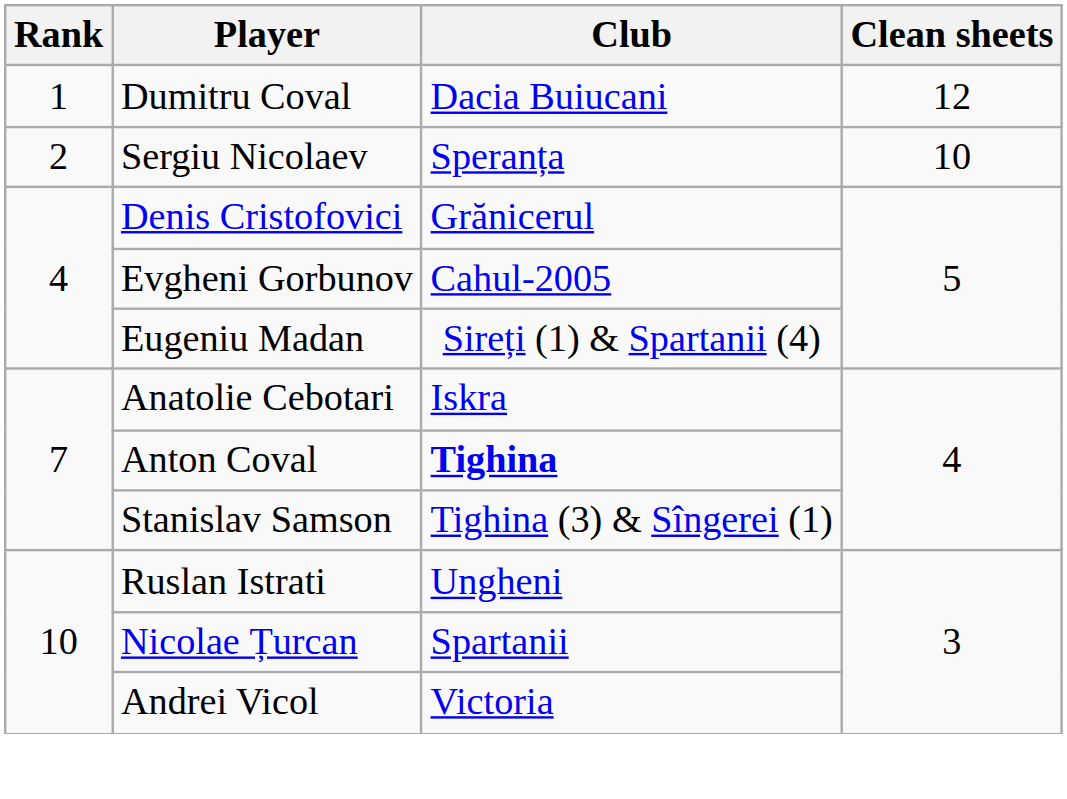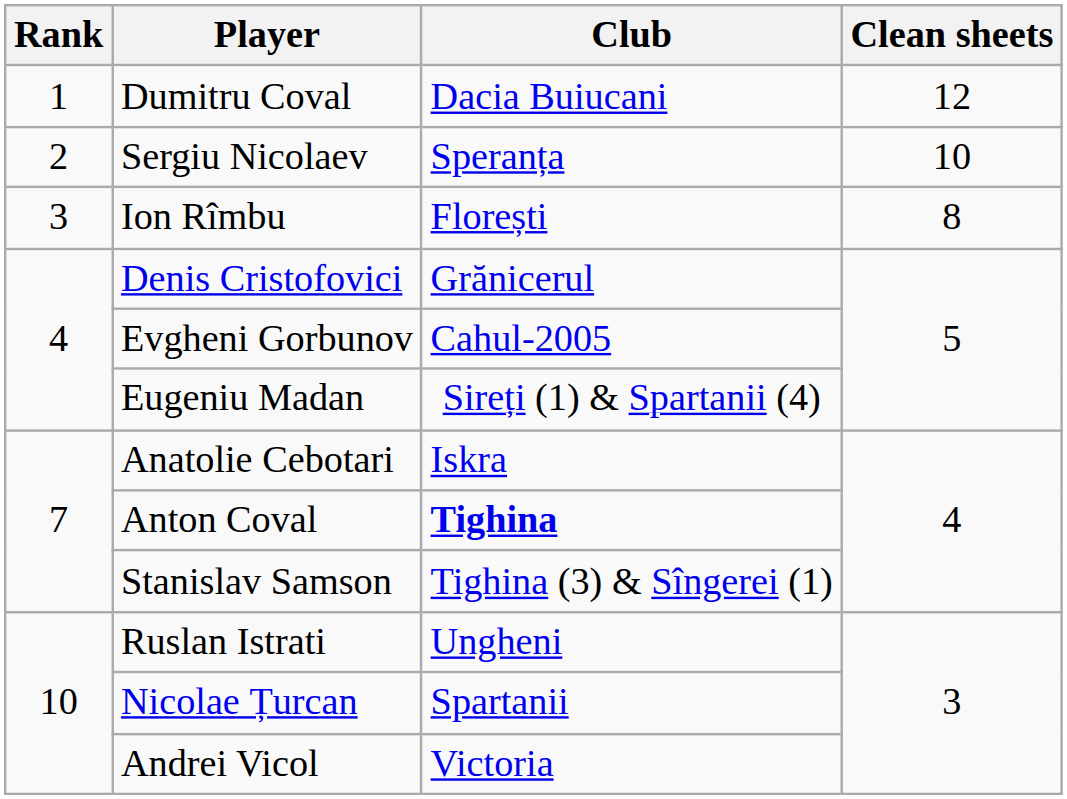+ row: 3 | Ion Rîmbu | Florești | 8
